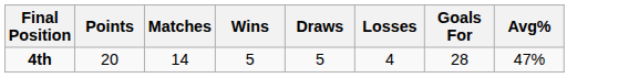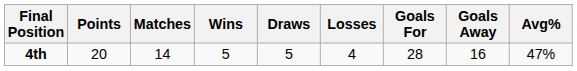+ column: Goals Away | 16
